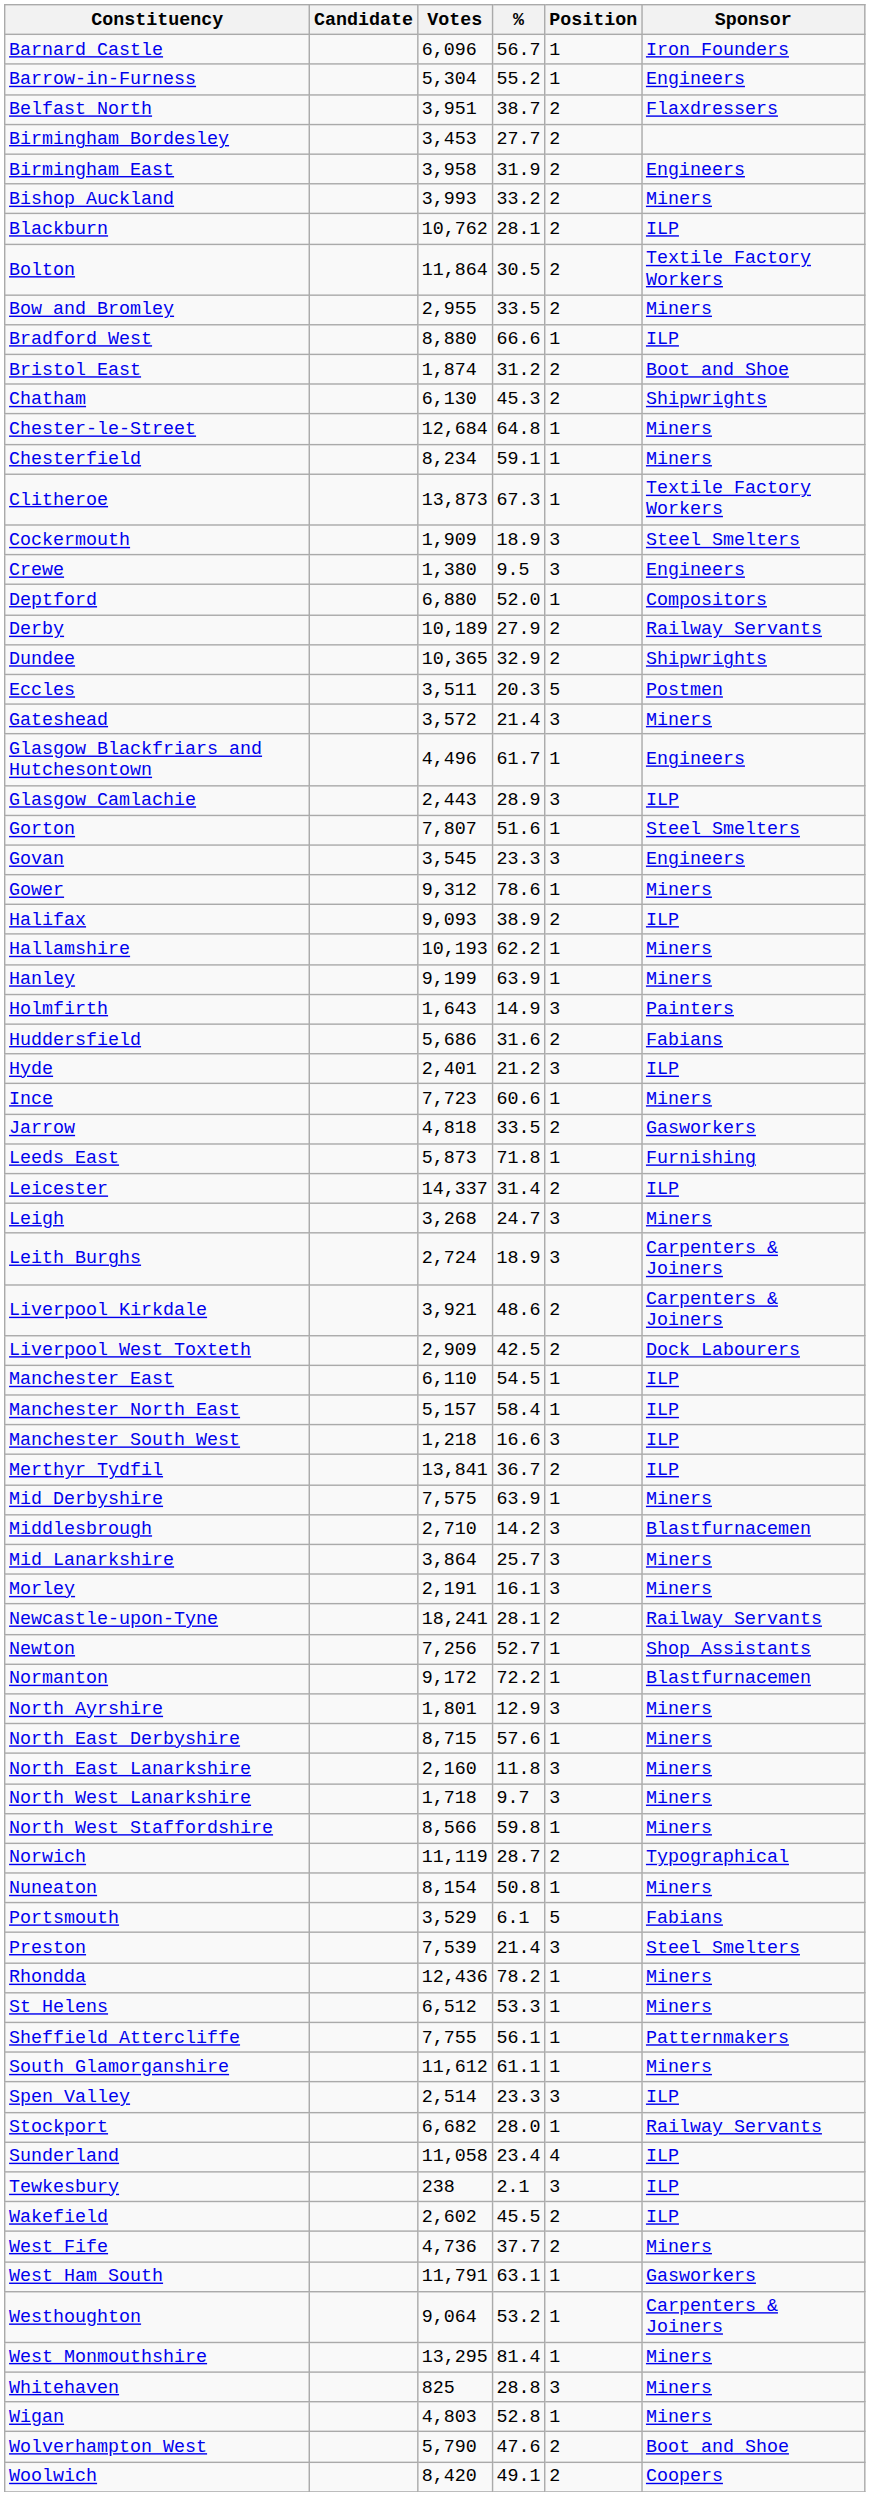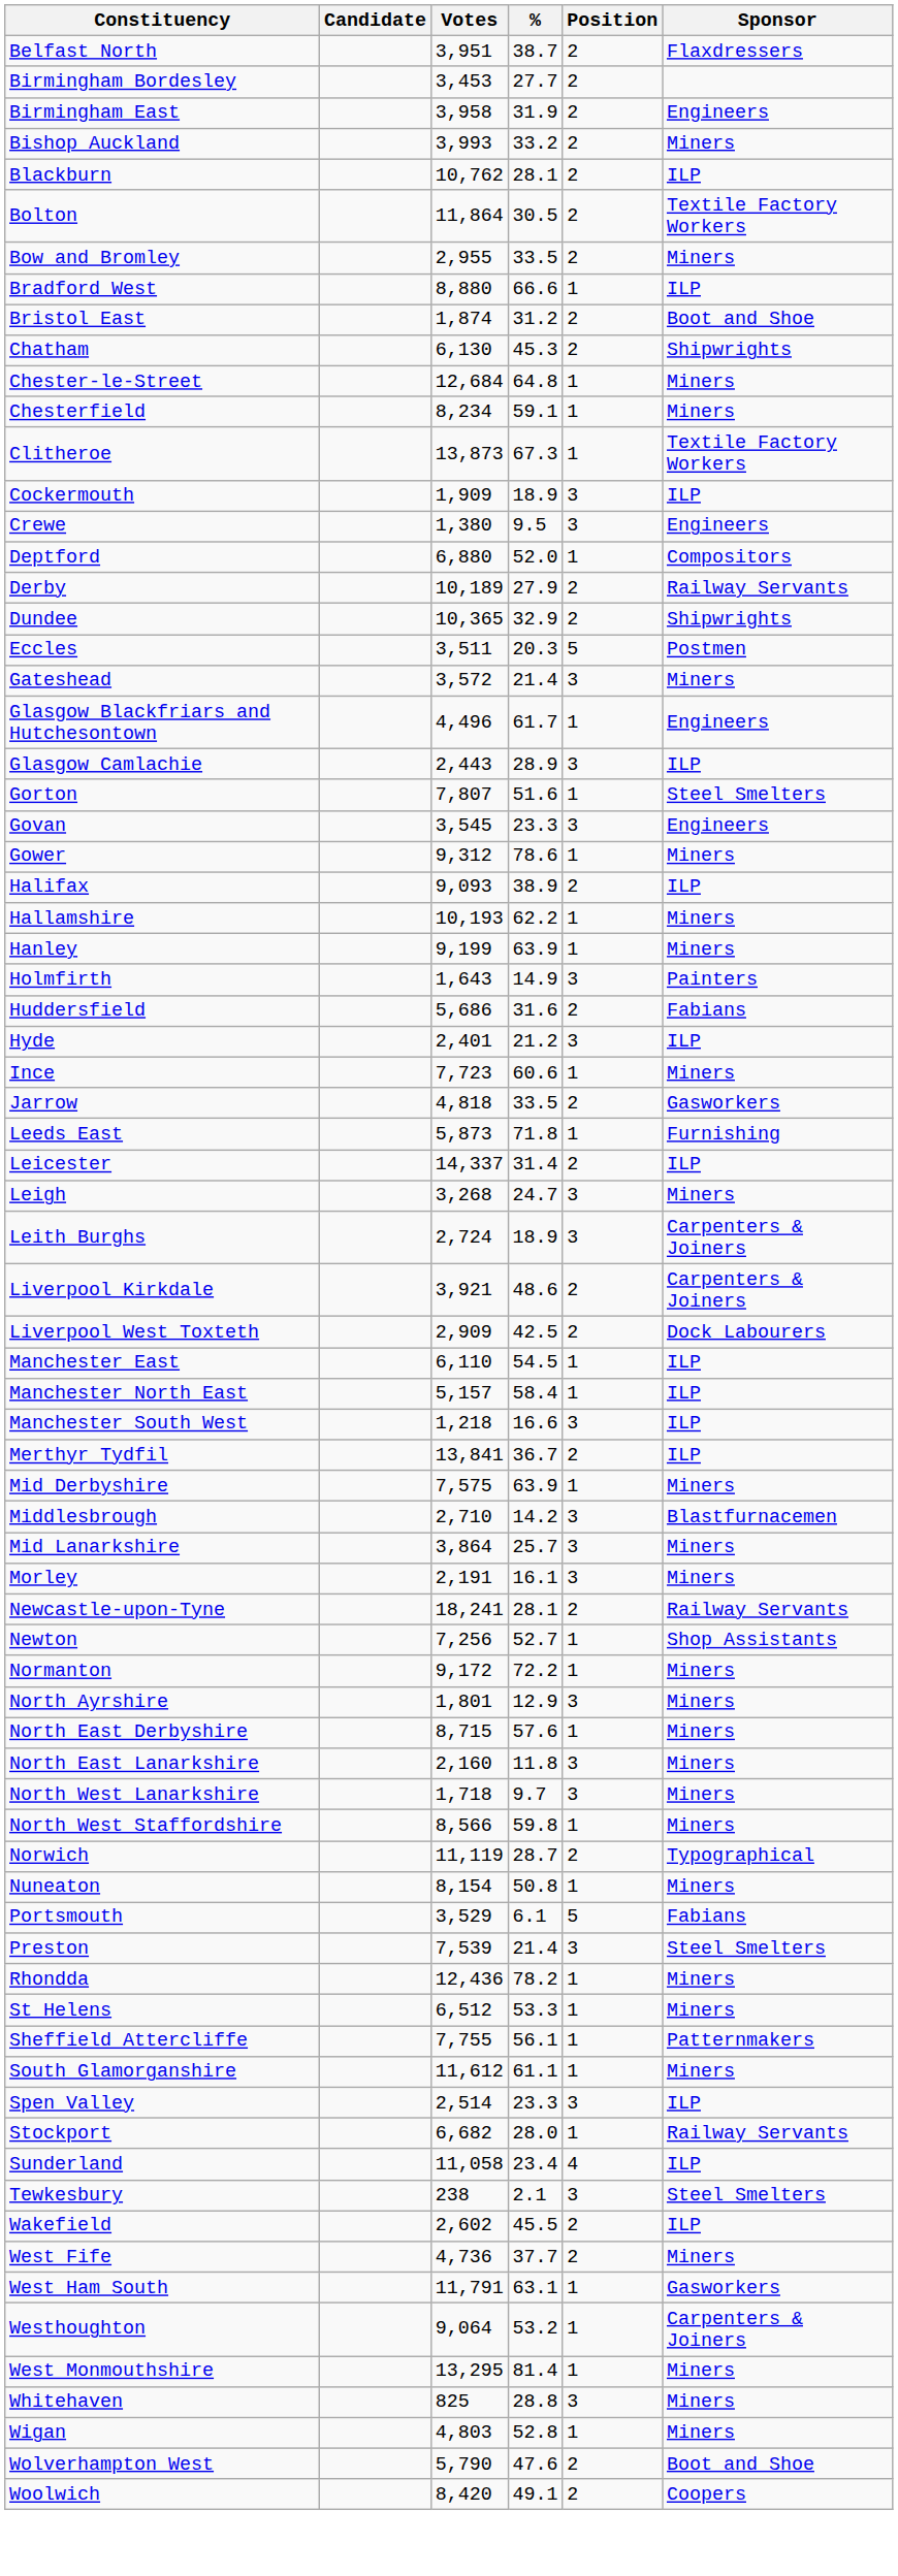- row: Barnard Castle | 6,096 | 56.7 | 1 | Iron Founders
- row: Barrow-in-Furness | 5,304 | 55.2 | 1 | Engineers
Cockermouth | Sponsor: Steel Smelters -> ILP
Normanton | Sponsor: Blastfurnacemen -> Miners
Tewkesbury | Sponsor: ILP -> Steel Smelters
